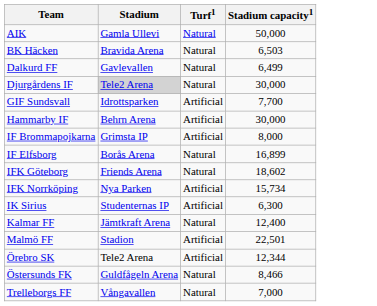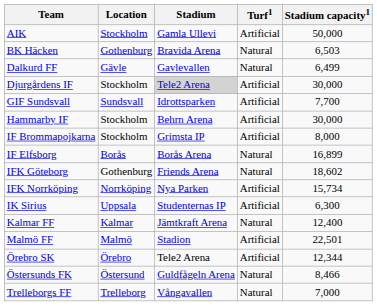+ column: Location | Stockholm | Gothenburg | Gävle | Stockholm | Sundsvall | Stockholm | Stockholm | Borås | Gothenburg | Norrköping | Uppsala | Kalmar | Malmö | Örebro | Östersund | Trelleborg
AIK | Turf1: Natural -> Artificial
Djurgårdens IF | Turf1: Natural -> Artificial
